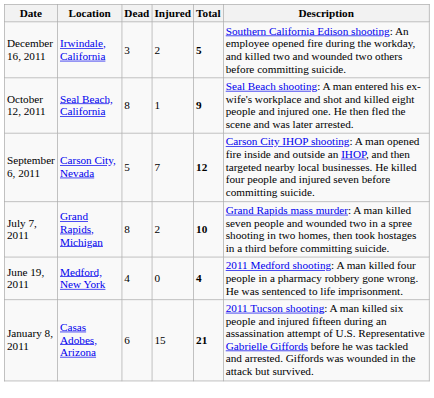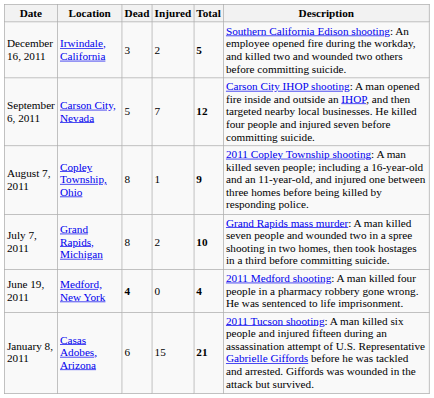- row: October 12, 2011 | Seal Beach, California | 8 | 1 | 9 | Seal Beach shooting: A man entered his ex-wife's workplace and shot and killed eight people and injured one. He then fled the scene and was later arrested.
+ row: August 7, 2011 | Copley Township, Ohio | 8 | 1 | 9 | 2011 Copley Township shooting: A man killed seven people; including a 16-year-old and an 11-year-old, and injured one between three homes before being killed by responding police.
June 19, 2011 | Dead: normal -> bold
